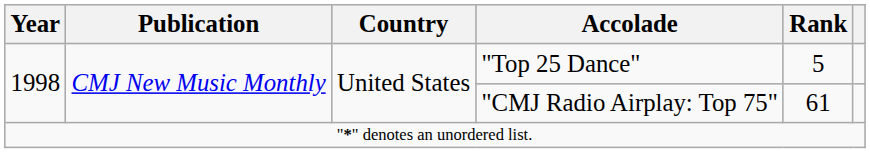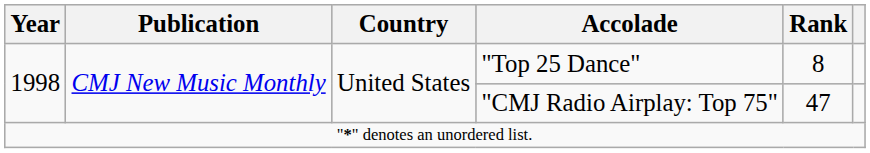"Top 25 Dance" | Rank: 5 -> 8
"CMJ Radio Airplay: Top 75" | Rank: 61 -> 47
